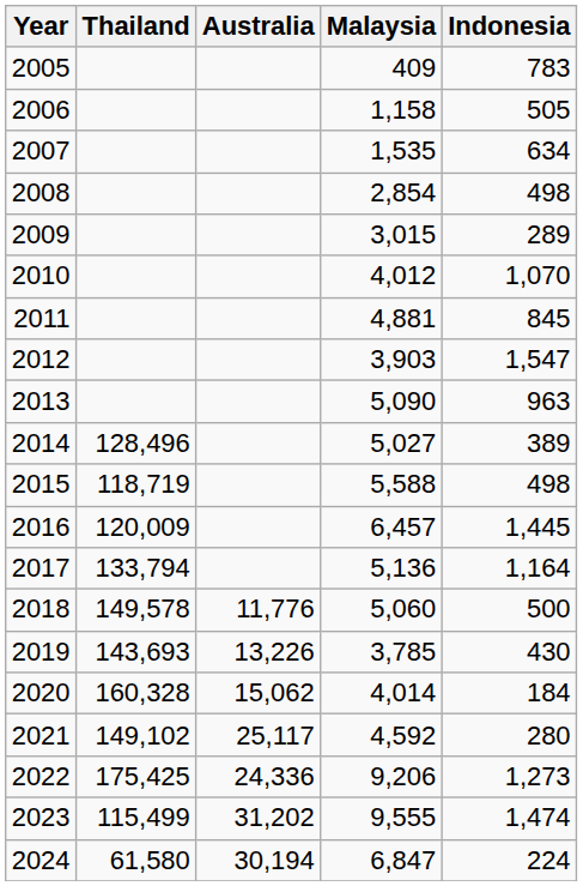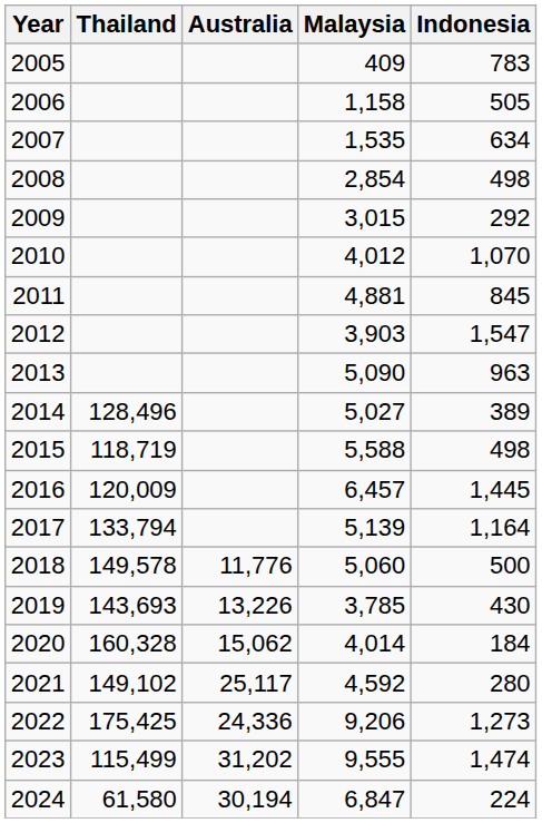2009 | Indonesia: 289 -> 292
2017 | Malaysia: 5,136 -> 5,139
